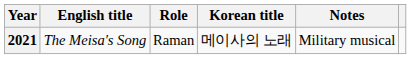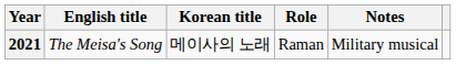columns swapped: Korean title <-> Role
